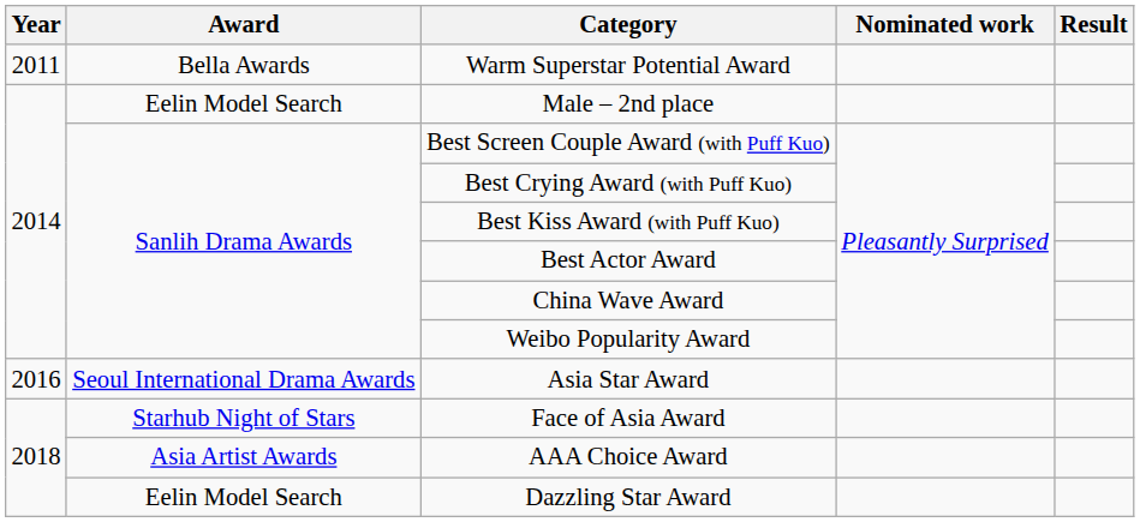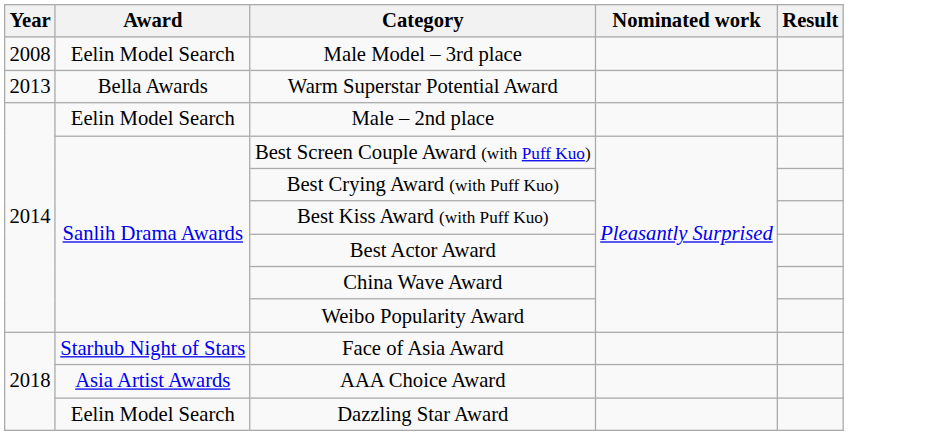+ row: 2008 | Eelin Model Search | Male Model – 3rd place
Warm Superstar Potential Award | Year: 2011 -> 2013
- row: 2016 | Seoul International Drama Awards | Asia Star Award
